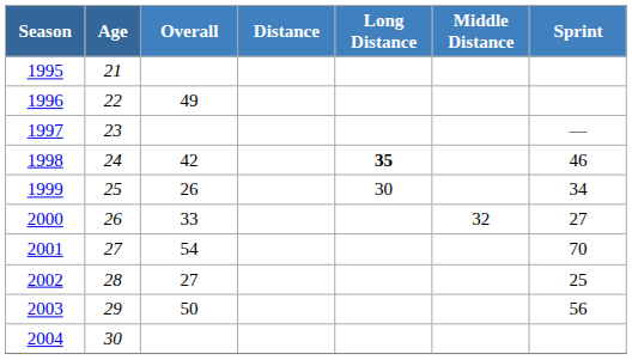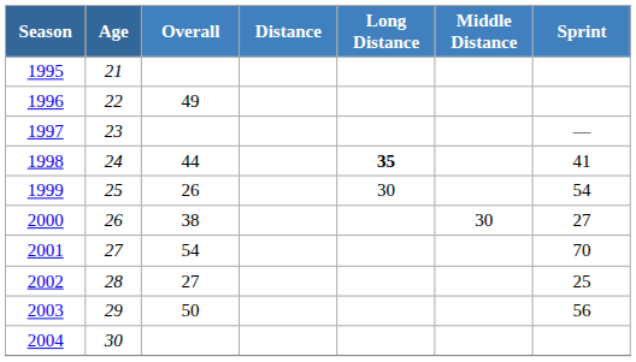1998 | Overall: 42 -> 44
1998 | Sprint: 46 -> 41
1999 | Sprint: 34 -> 54
2000 | Overall: 33 -> 38
2000 | Middle Distance: 32 -> 30
